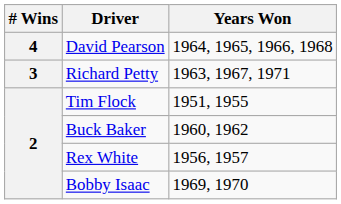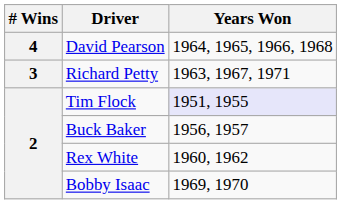Tim Flock | Years Won: no background -> lavender background
Buck Baker | Years Won: 1960, 1962 -> 1956, 1957
Rex White | Years Won: 1956, 1957 -> 1960, 1962
